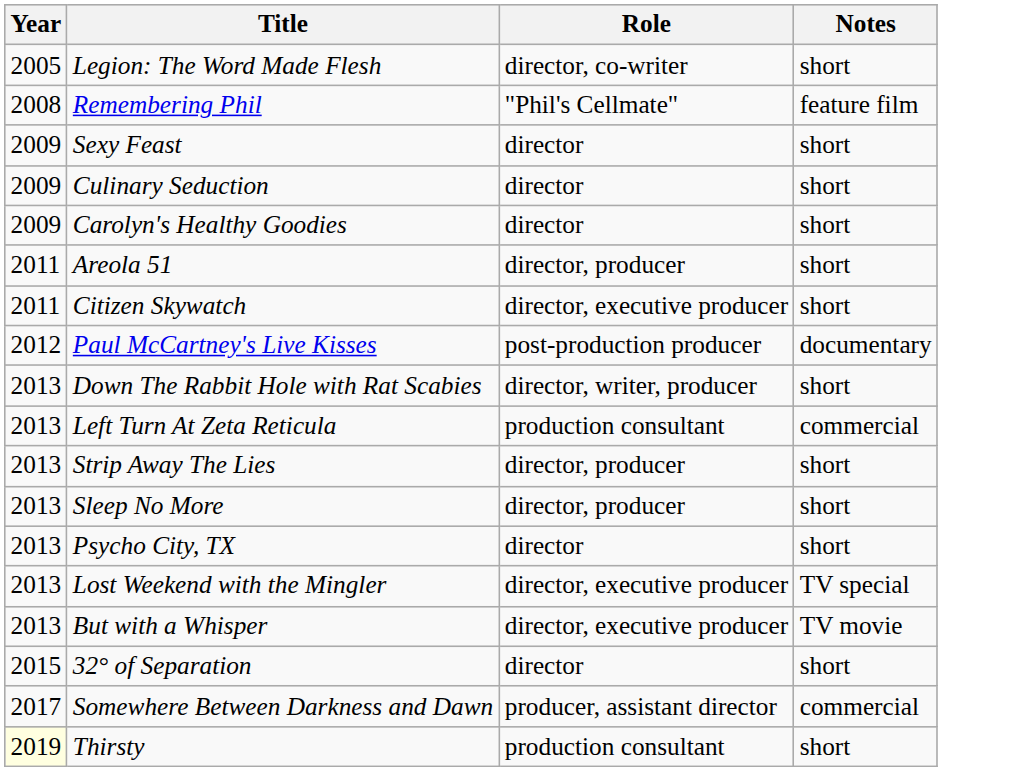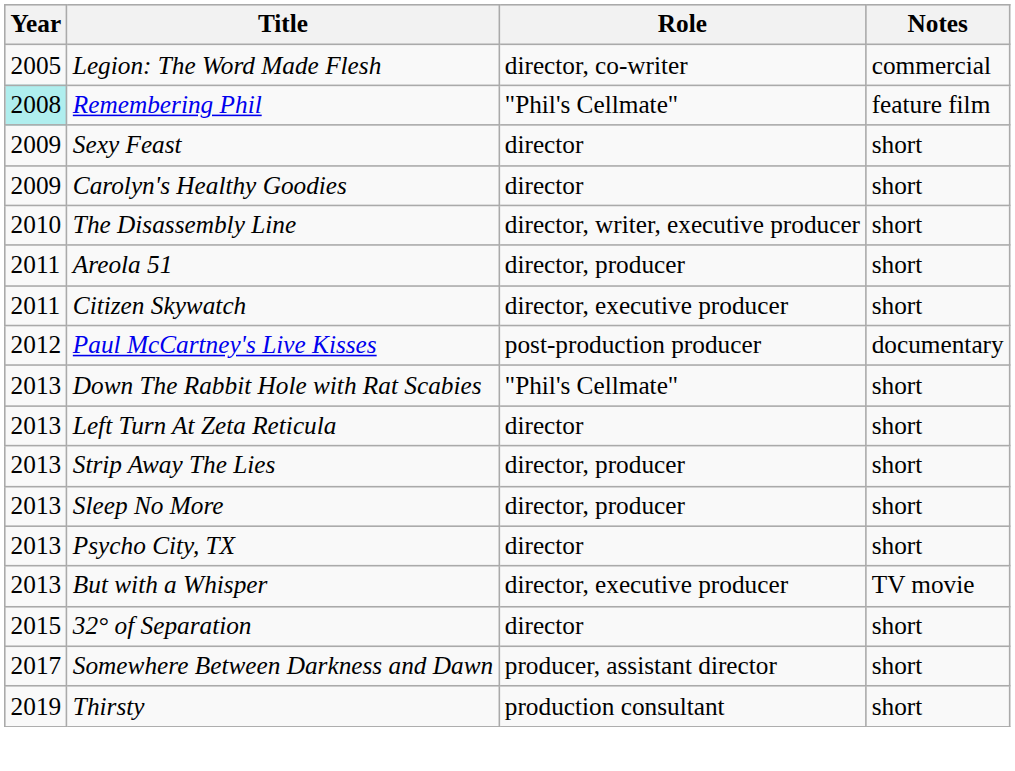Legion: The Word Made Flesh | Notes: short -> commercial
Remembering Phil | Year: no background -> paleturquoise background
- row: 2009 | Culinary Seduction | director | short
+ row: 2010 | The Disassembly Line | director, writer, executive producer | short
Down The Rabbit Hole with Rat Scabies | Role: director, writer, producer -> "Phil's Cellmate"
Left Turn At Zeta Reticula | Role: production consultant -> director
Left Turn At Zeta Reticula | Notes: commercial -> short
- row: 2013 | Lost Weekend with the Mingler | director, executive producer | TV special
Somewhere Between Darkness and Dawn | Notes: commercial -> short
Thirsty | Year: lightyellow background -> no background
